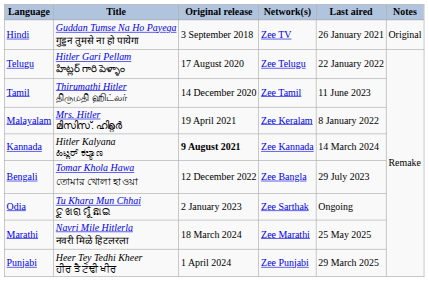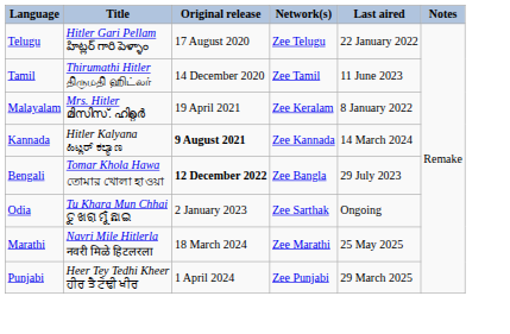- row: Hindi | Guddan Tumse Na Ho Payega गुड्डन तुमसे ना हो पायेगा | 3 September 2018 | Zee TV | 26 January 2021 | Original
Bengali | Original release: normal -> bold
